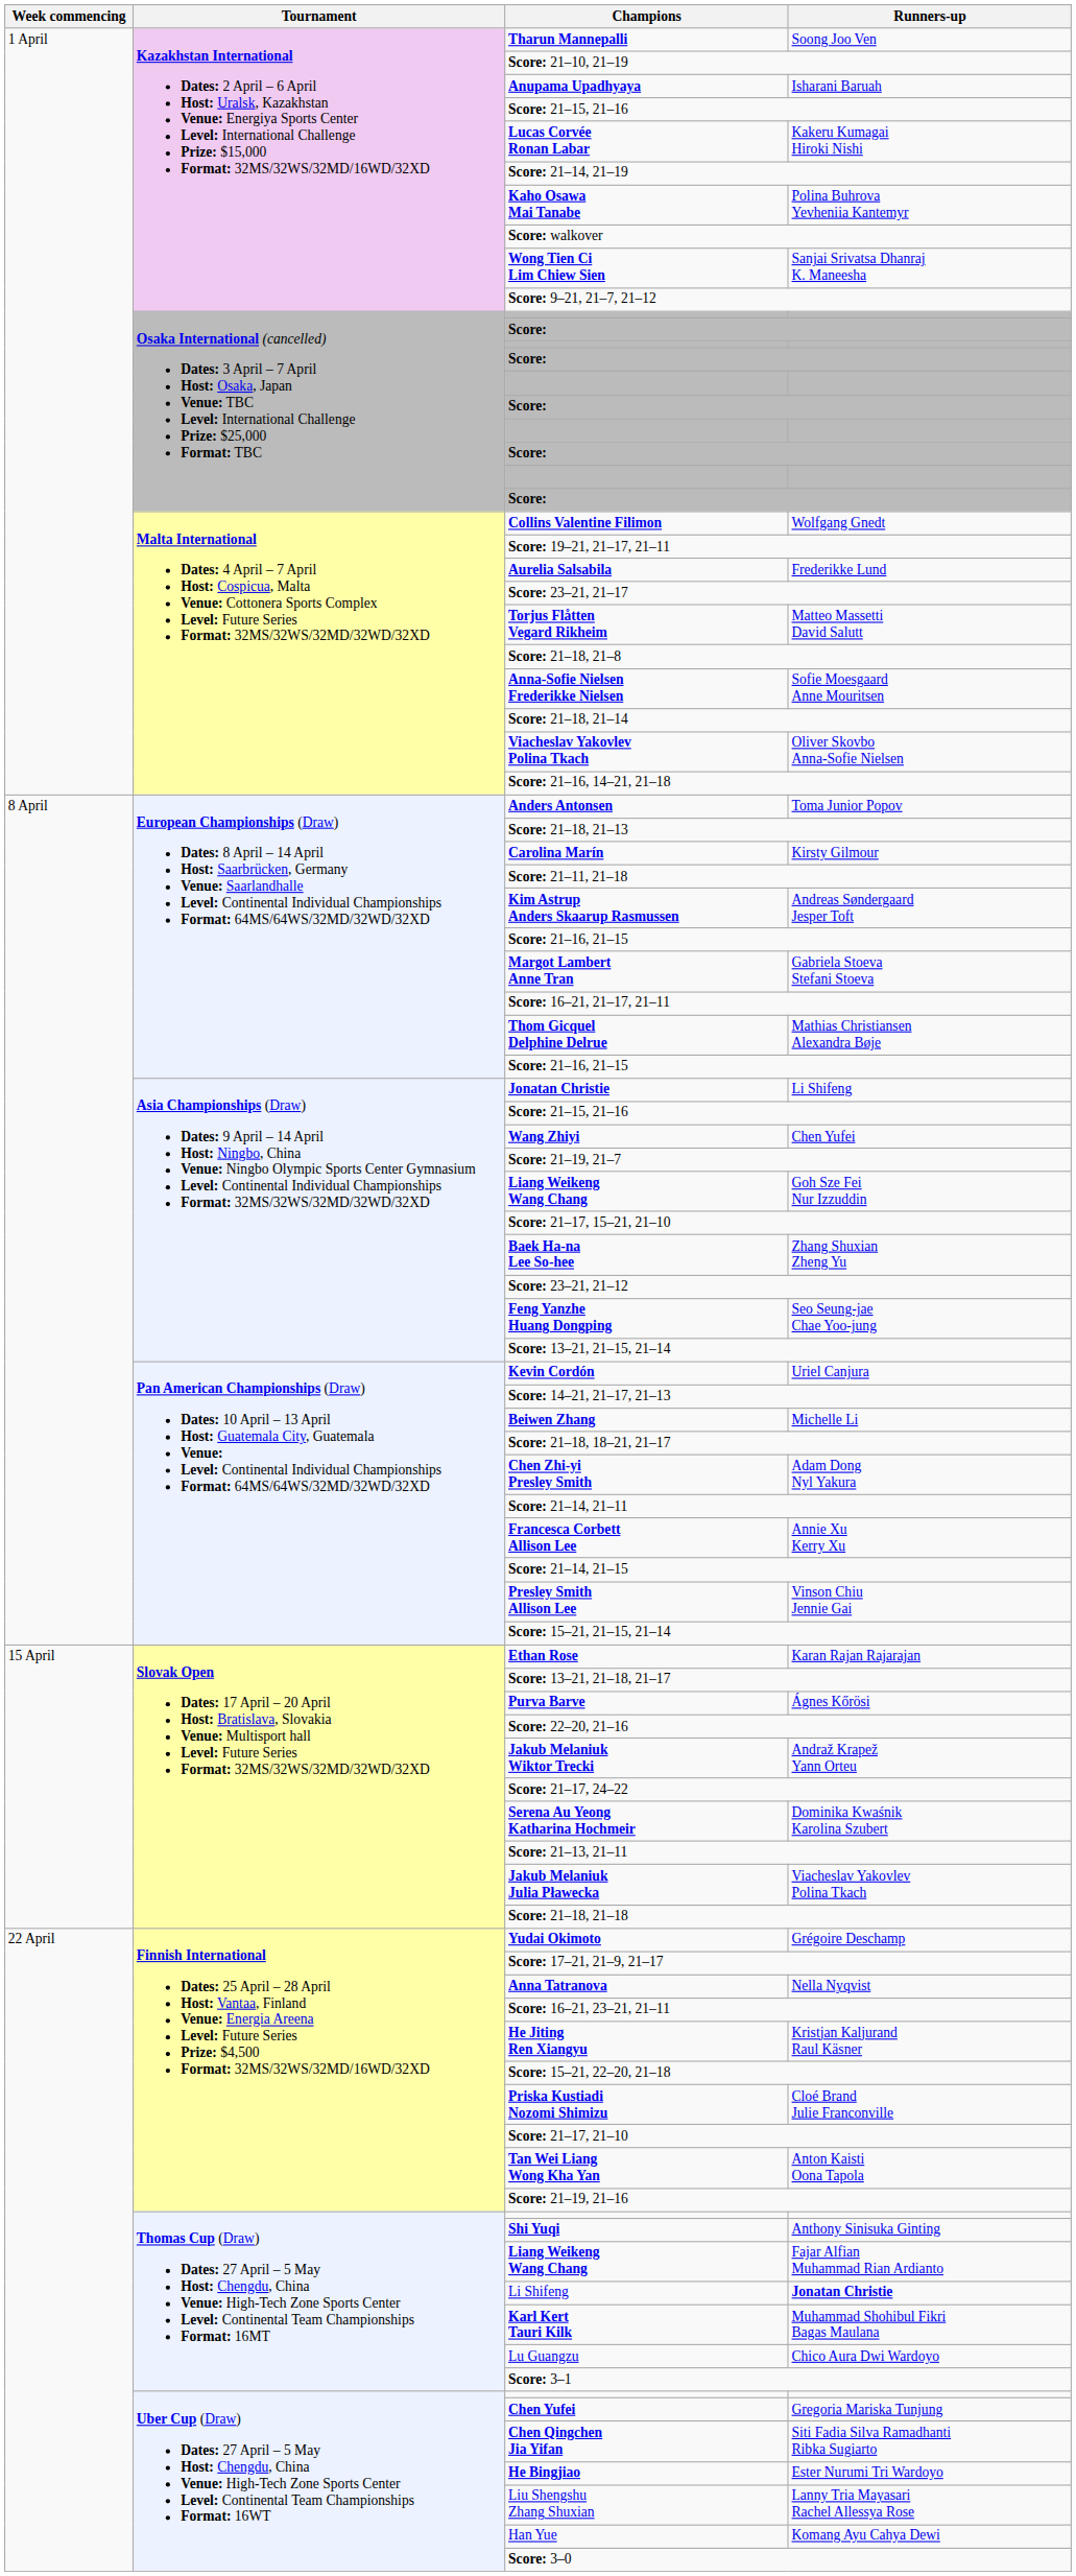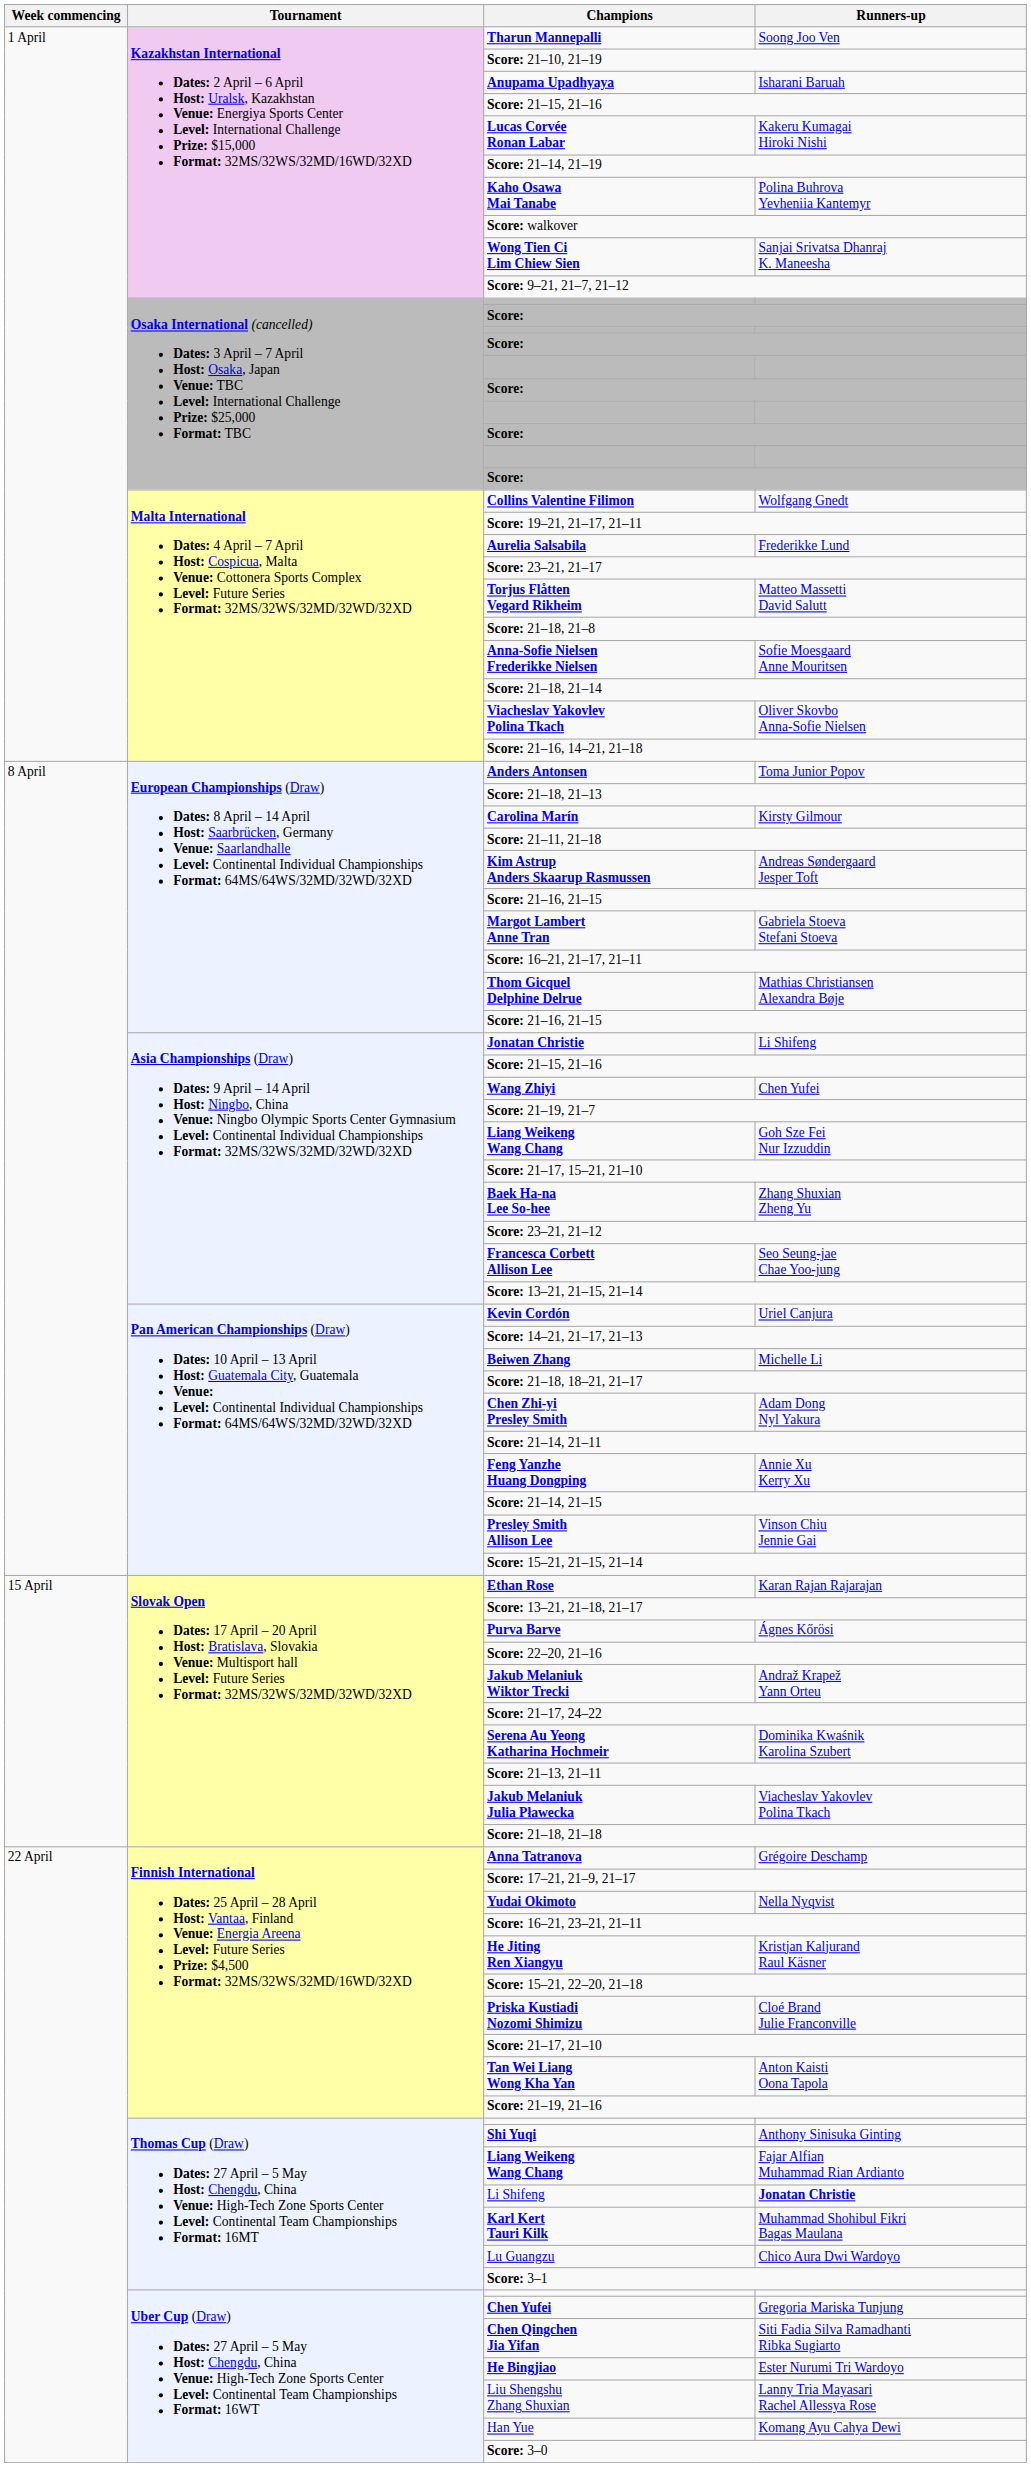Seo Seung-jae Chae Yoo-jung | Champions: Feng Yanzhe Huang Dongping -> Francesca Corbett Allison Lee
Annie Xu Kerry Xu | Champions: Francesca Corbett Allison Lee -> Feng Yanzhe Huang Dongping
Grégoire Deschamp | Champions: Yudai Okimoto -> Anna Tatranova
Nella Nyqvist | Champions: Anna Tatranova -> Yudai Okimoto
